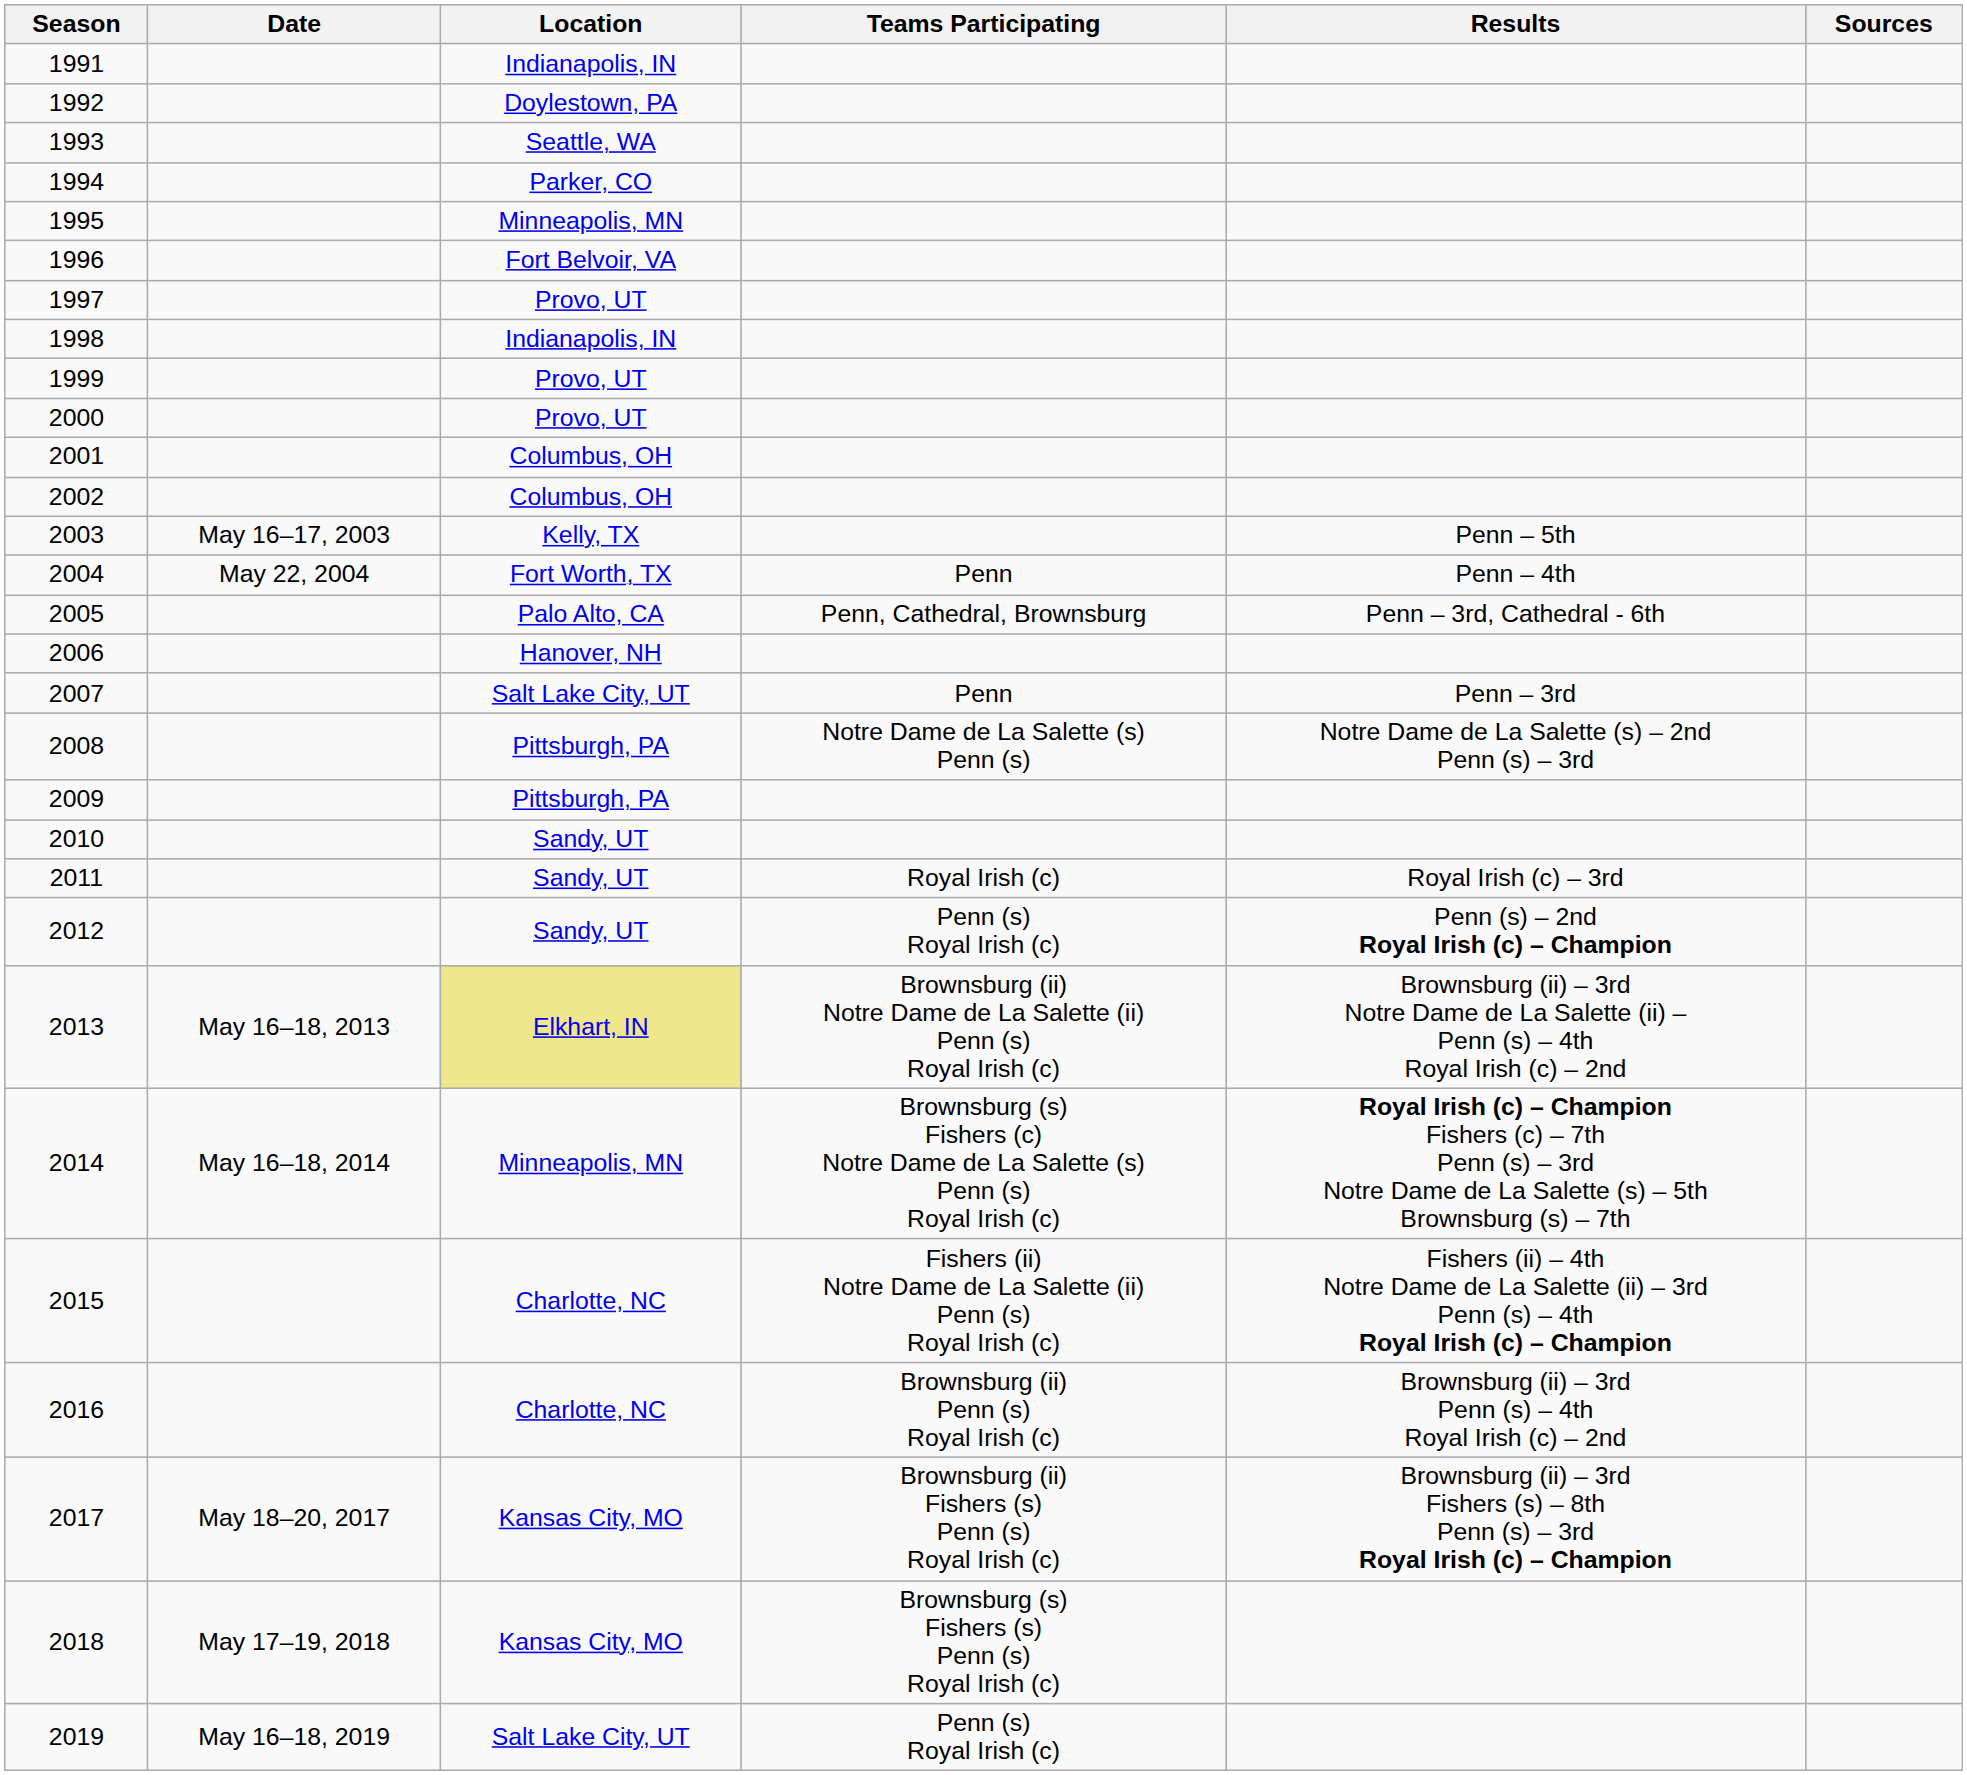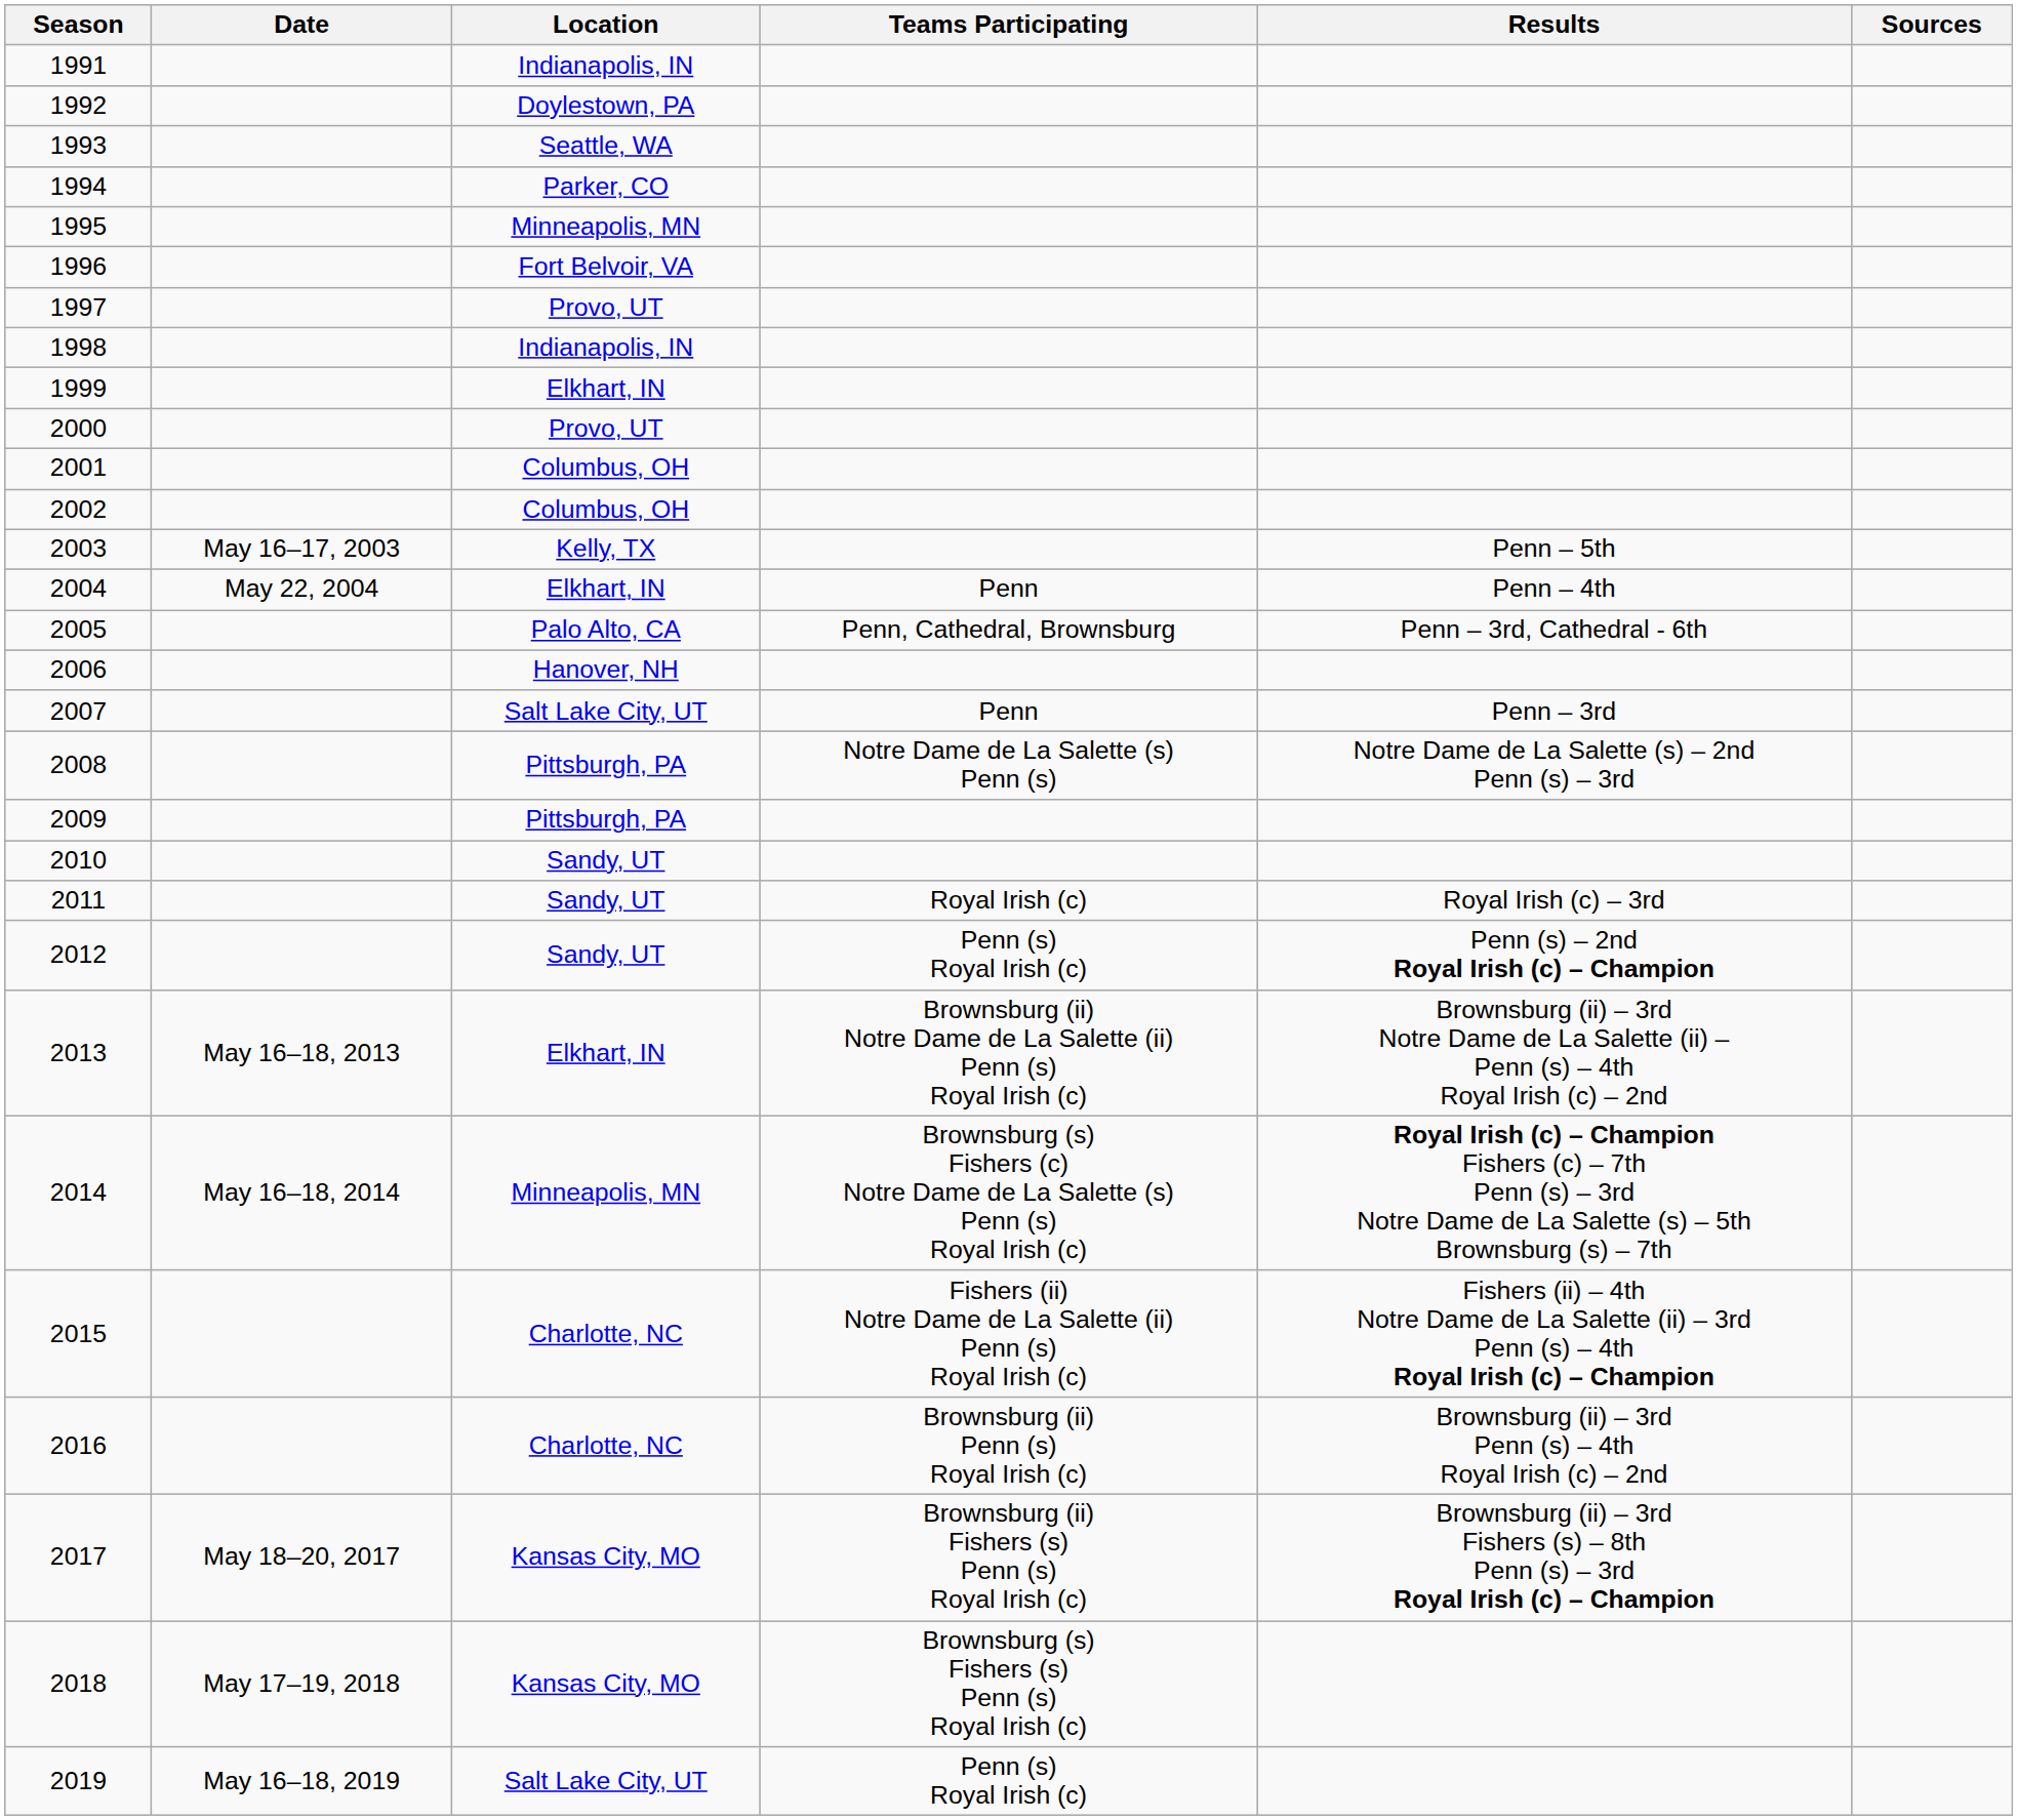1999 | Location: Provo, UT -> Elkhart, IN
2004 | Location: Fort Worth, TX -> Elkhart, IN
2013 | Location: khaki background -> no background
